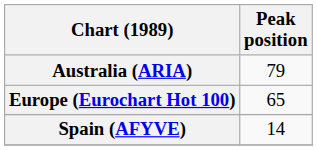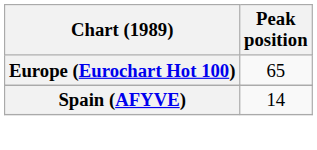- row: Australia (ARIA) | 79
